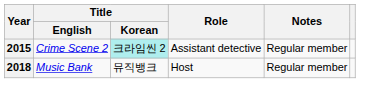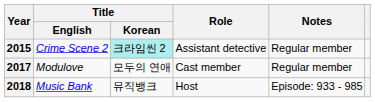+ row: 2017 | Modulove | 모두의 연애 | Cast member | Regular member
2018 | Notes: Regular member -> Episode: 933 - 985
